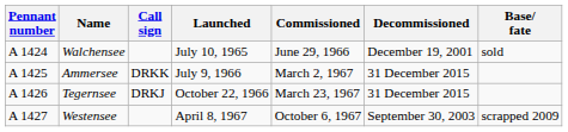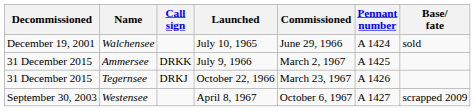columns swapped: Pennant number <-> Decommissioned
